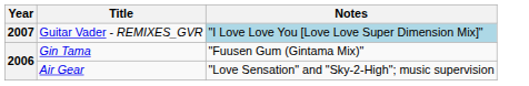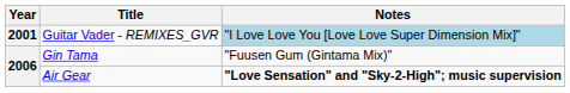Guitar Vader - REMIXES_GVR | Year: 2007 -> 2001
Air Gear | Notes: normal -> bold
